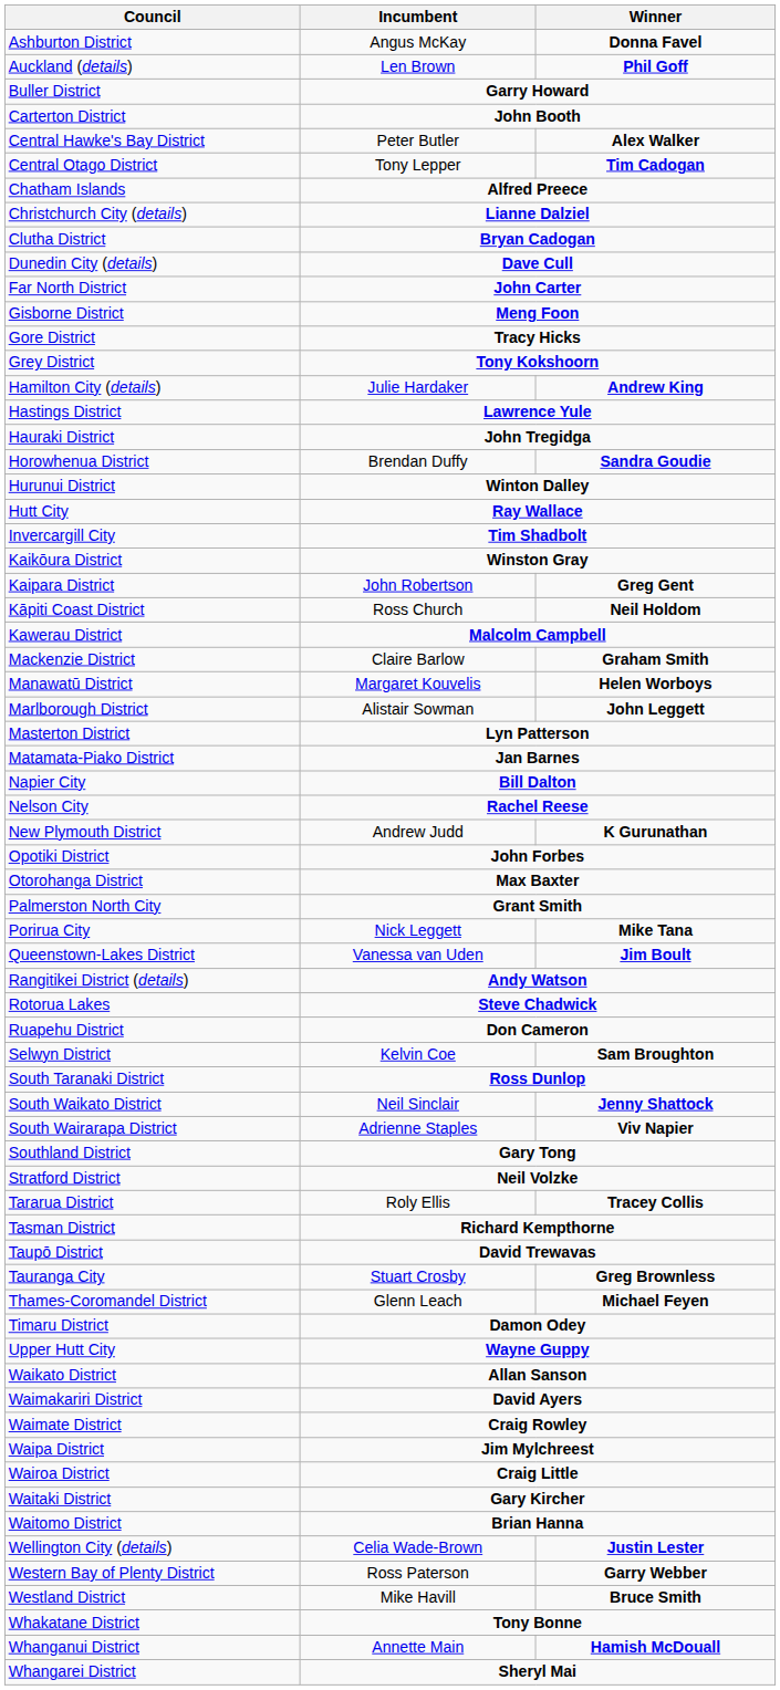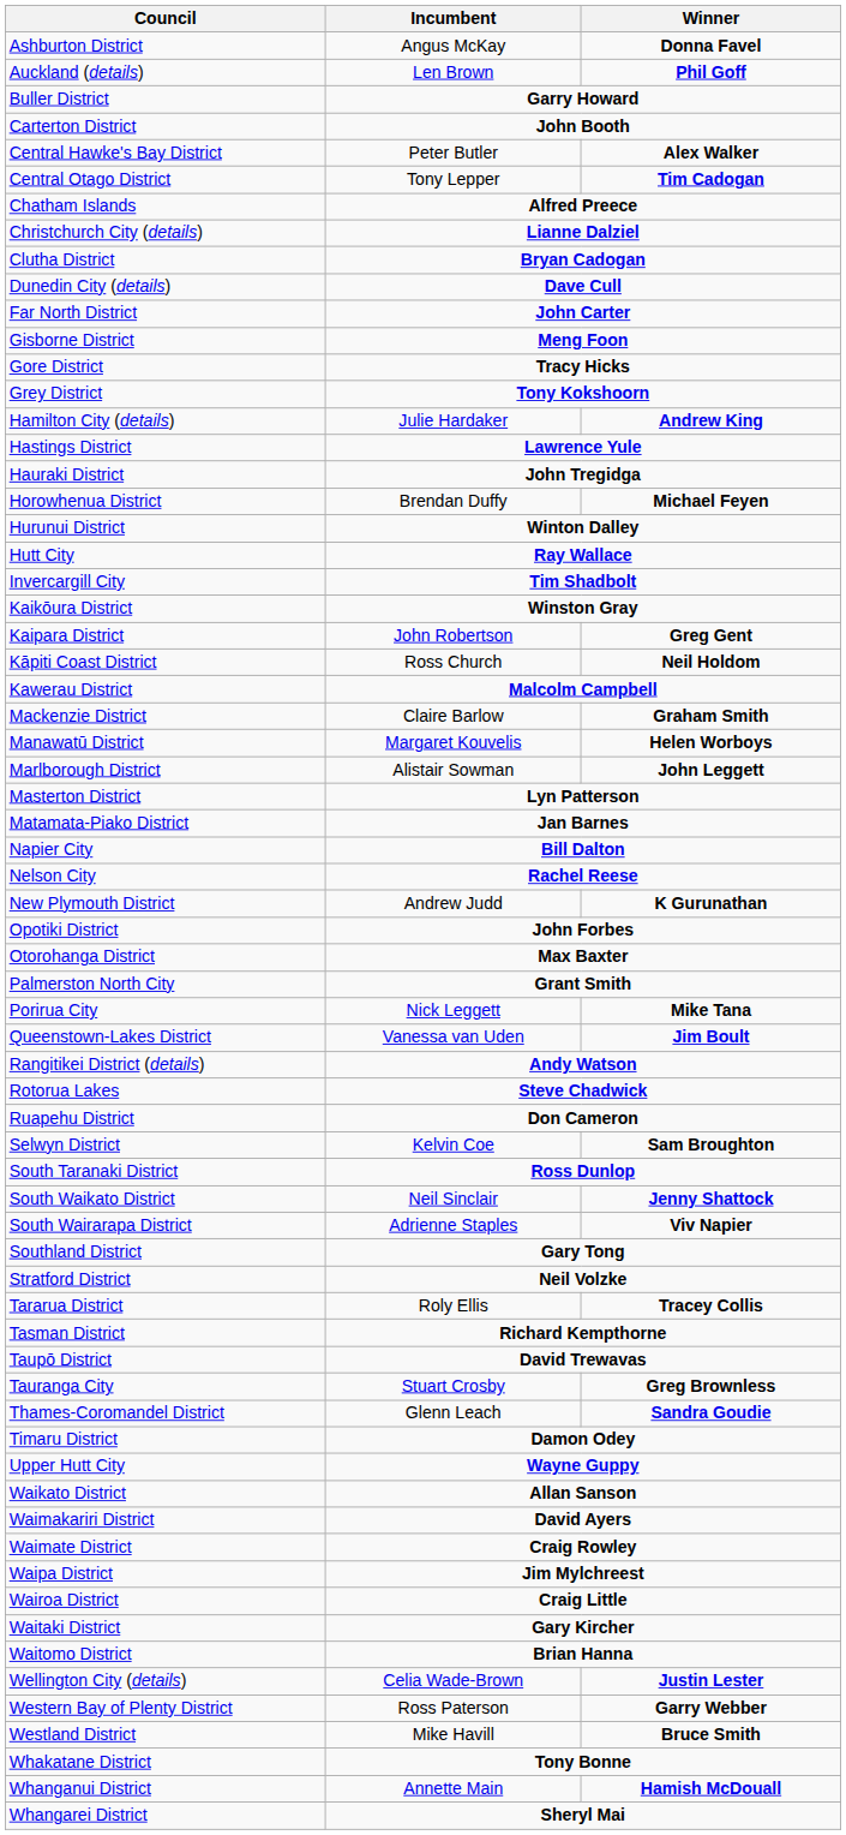Horowhenua District | Winner: Sandra Goudie -> Michael Feyen
Thames-Coromandel District | Winner: Michael Feyen -> Sandra Goudie
